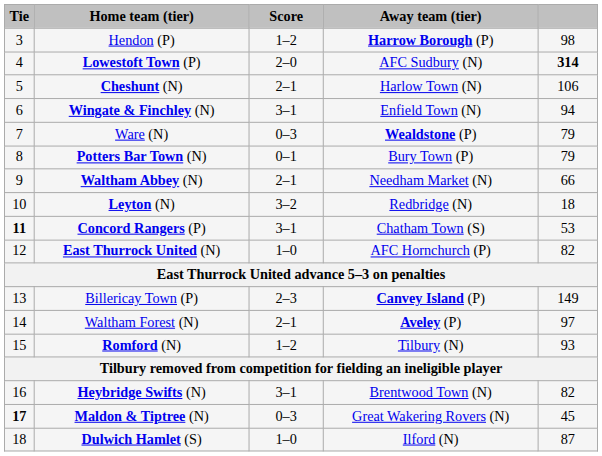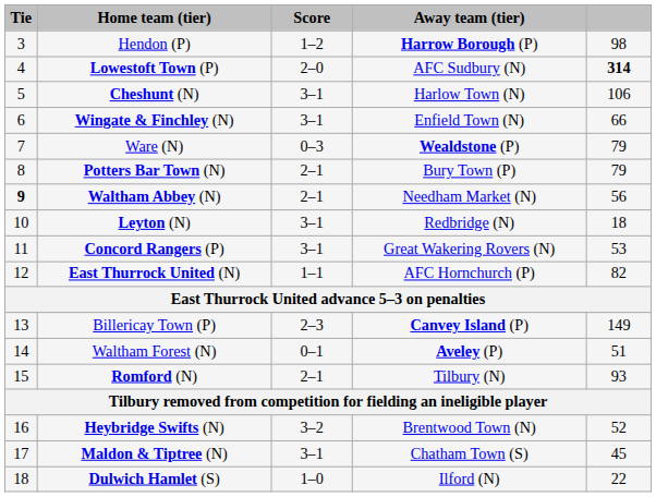Cheshunt (N) | Score: 2–1 -> 3–1
Wingate & Finchley (N) | column 5: 94 -> 66
Potters Bar Town (N) | Score: 0–1 -> 2–1
Waltham Abbey (N) | Tie: normal -> bold
Waltham Abbey (N) | column 5: 66 -> 56
Leyton (N) | Score: 3–2 -> 3–1
Concord Rangers (P) | Tie: bold -> normal
Concord Rangers (P) | Away team (tier): Chatham Town (S) -> Great Wakering Rovers (N)
East Thurrock United (N) | Score: 1–0 -> 1–1
Waltham Forest (N) | Score: 2–1 -> 0–1
Waltham Forest (N) | column 5: 97 -> 51
Romford (N) | Score: 1–2 -> 2–1
Heybridge Swifts (N) | Score: 3–1 -> 3–2
Heybridge Swifts (N) | column 5: 82 -> 52
Maldon & Tiptree (N) | Tie: bold -> normal
Maldon & Tiptree (N) | Score: 0–3 -> 3–1
Maldon & Tiptree (N) | Away team (tier): Great Wakering Rovers (N) -> Chatham Town (S)
Dulwich Hamlet (S) | column 5: 87 -> 22
